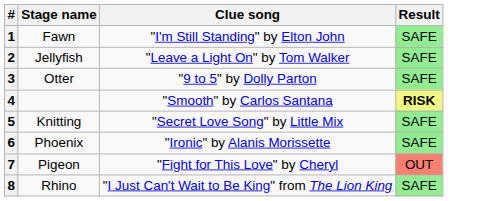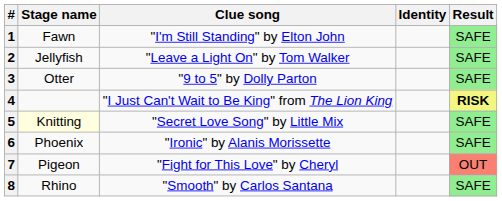+ column: Identity
4 | Clue song: "Smooth" by Carlos Santana -> "I Just Can't Wait to Be King" from The Lion King
5 | Stage name: no background -> lightyellow background
8 | Clue song: "I Just Can't Wait to Be King" from The Lion King -> "Smooth" by Carlos Santana
